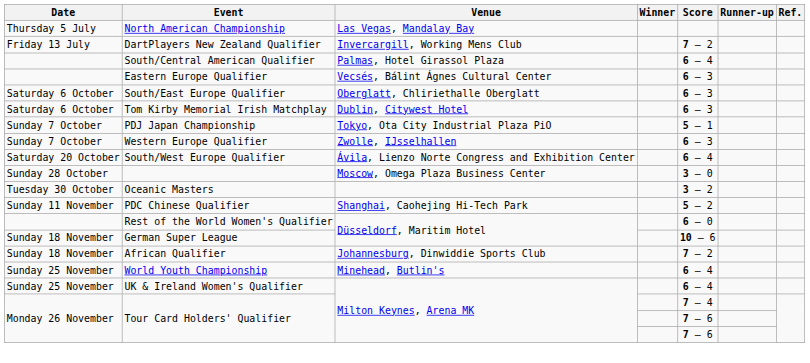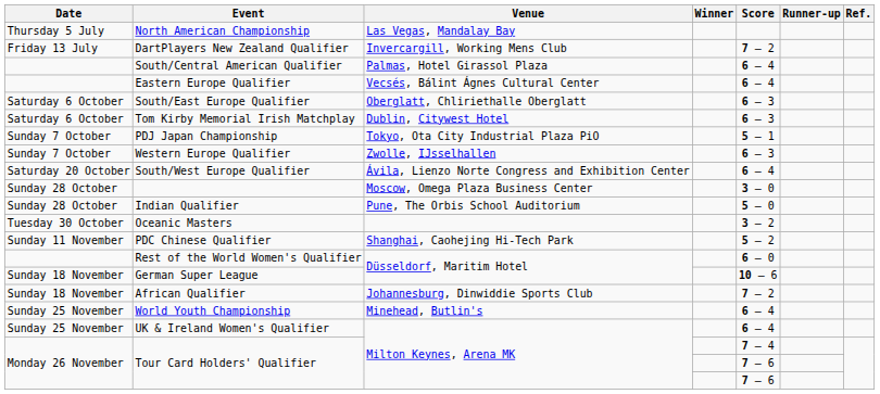Eastern Europe Qualifier | Score: 6 – 3 -> 6 – 4
+ row: Sunday 28 October | Indian Qualifier | Pune, The Orbis School Auditorium | 5 – 0
